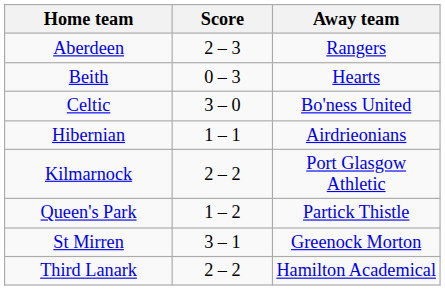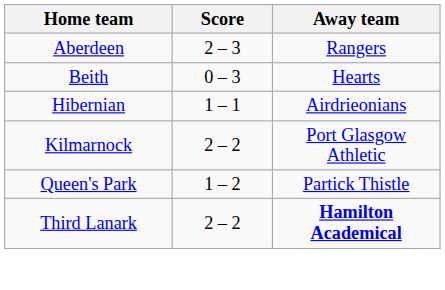- row: Celtic | 3 – 0 | Bo'ness United
- row: St Mirren | 3 – 1 | Greenock Morton
Third Lanark | Away team: normal -> bold
